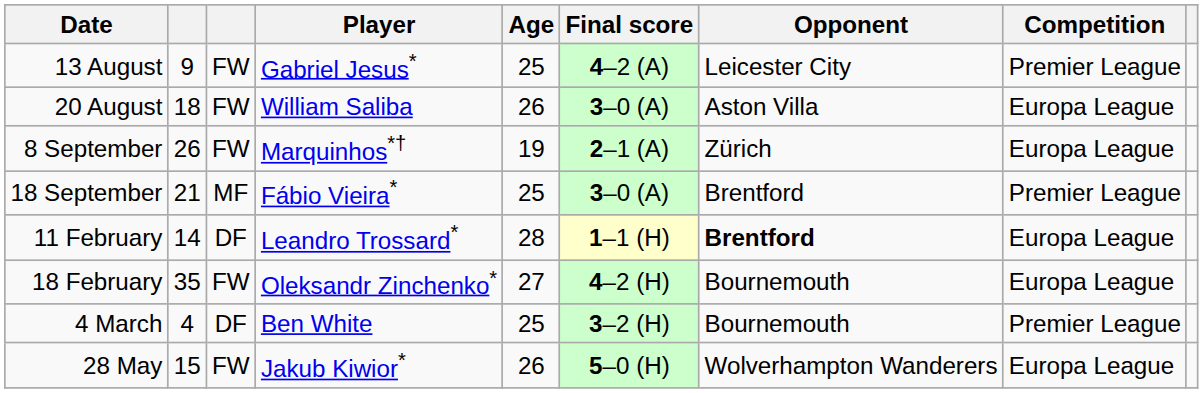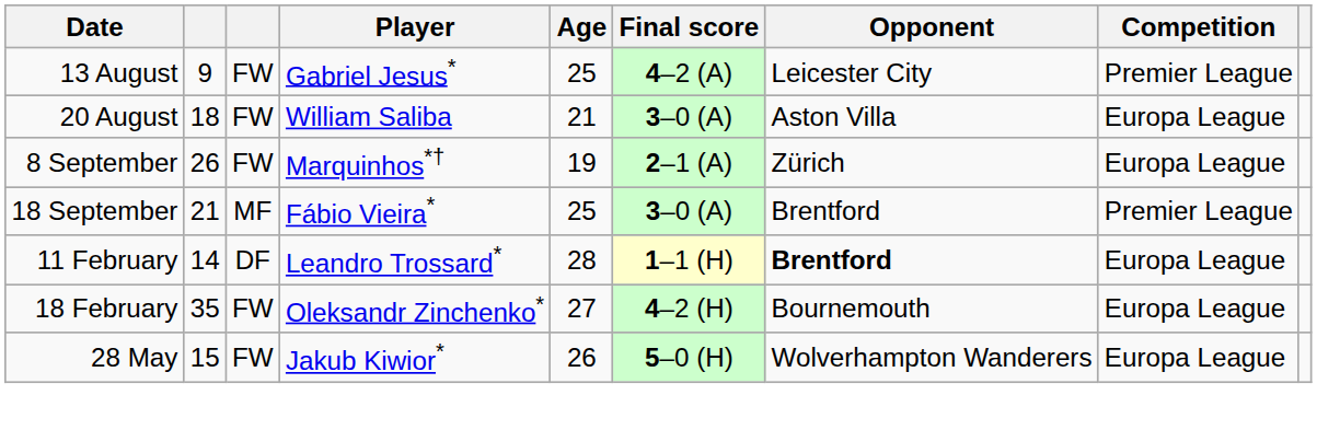20 August | Age: 26 -> 21
- row: 4 March | 4 | DF | Ben White | 25 | 3–2 (H) | Bournemouth | Premier League
